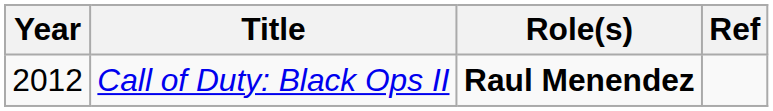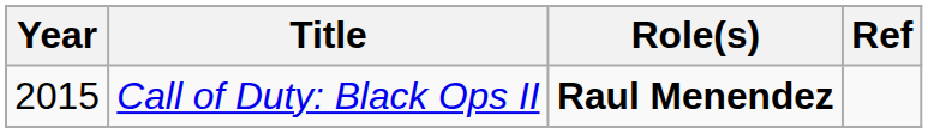Call of Duty: Black Ops II | Year: 2012 -> 2015
